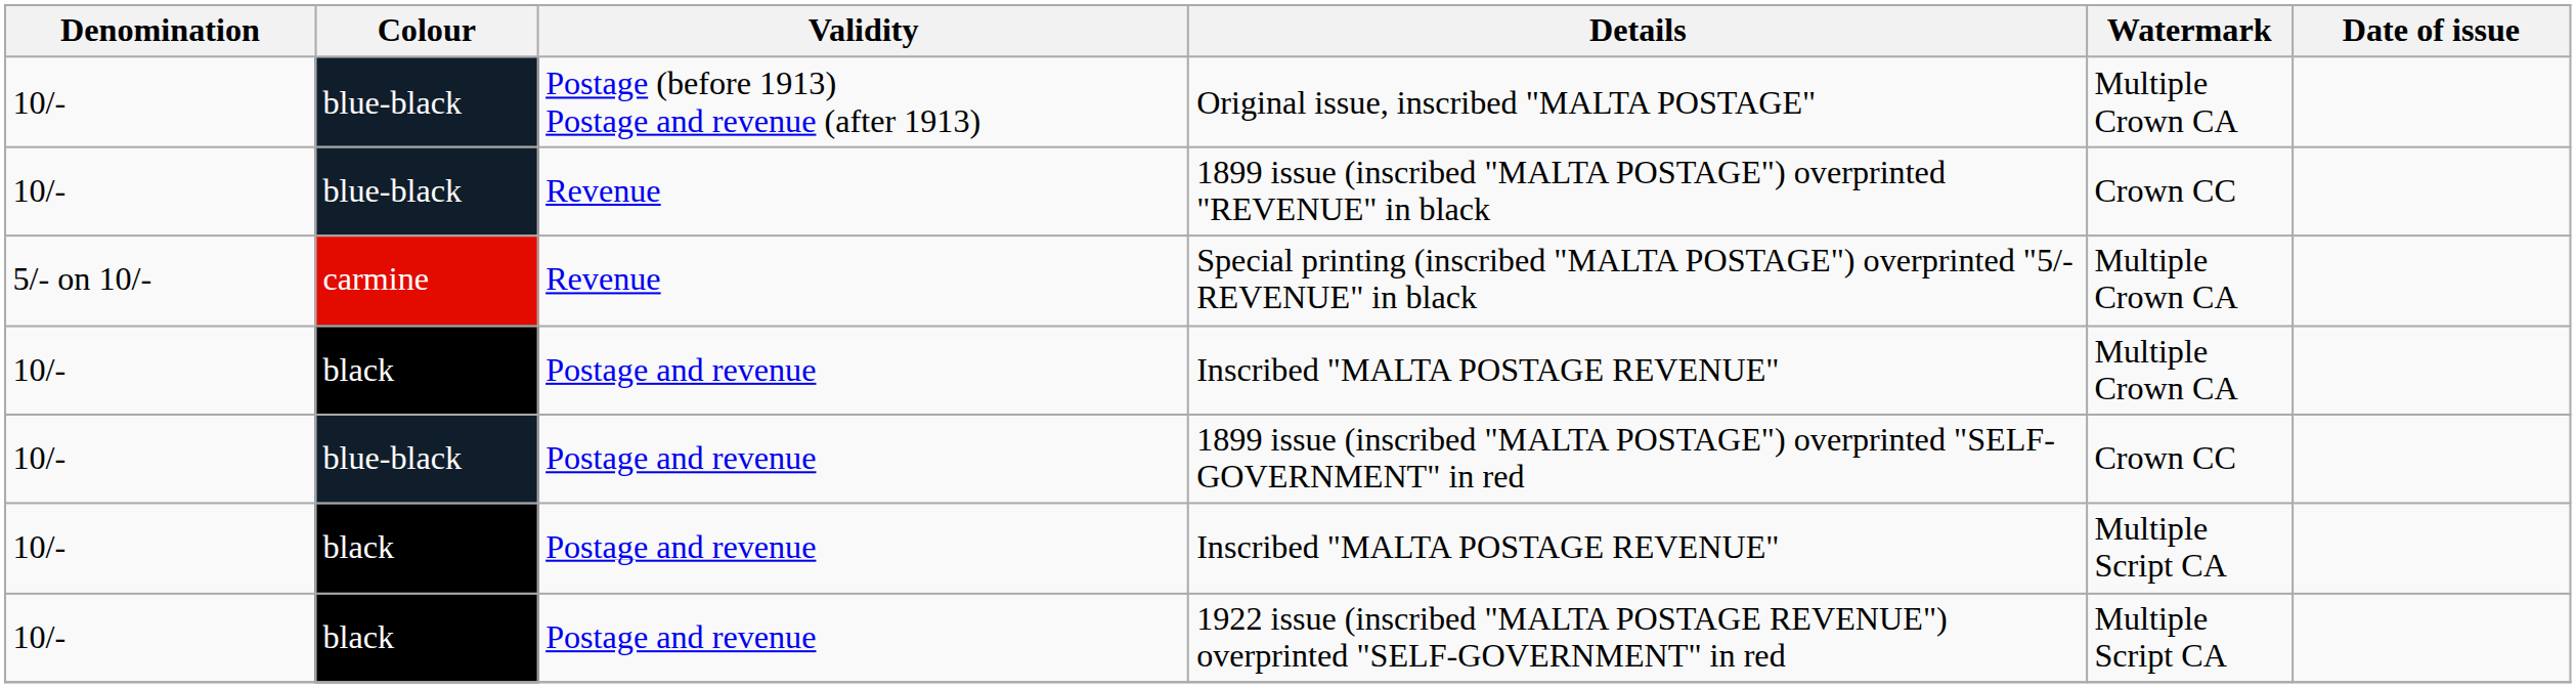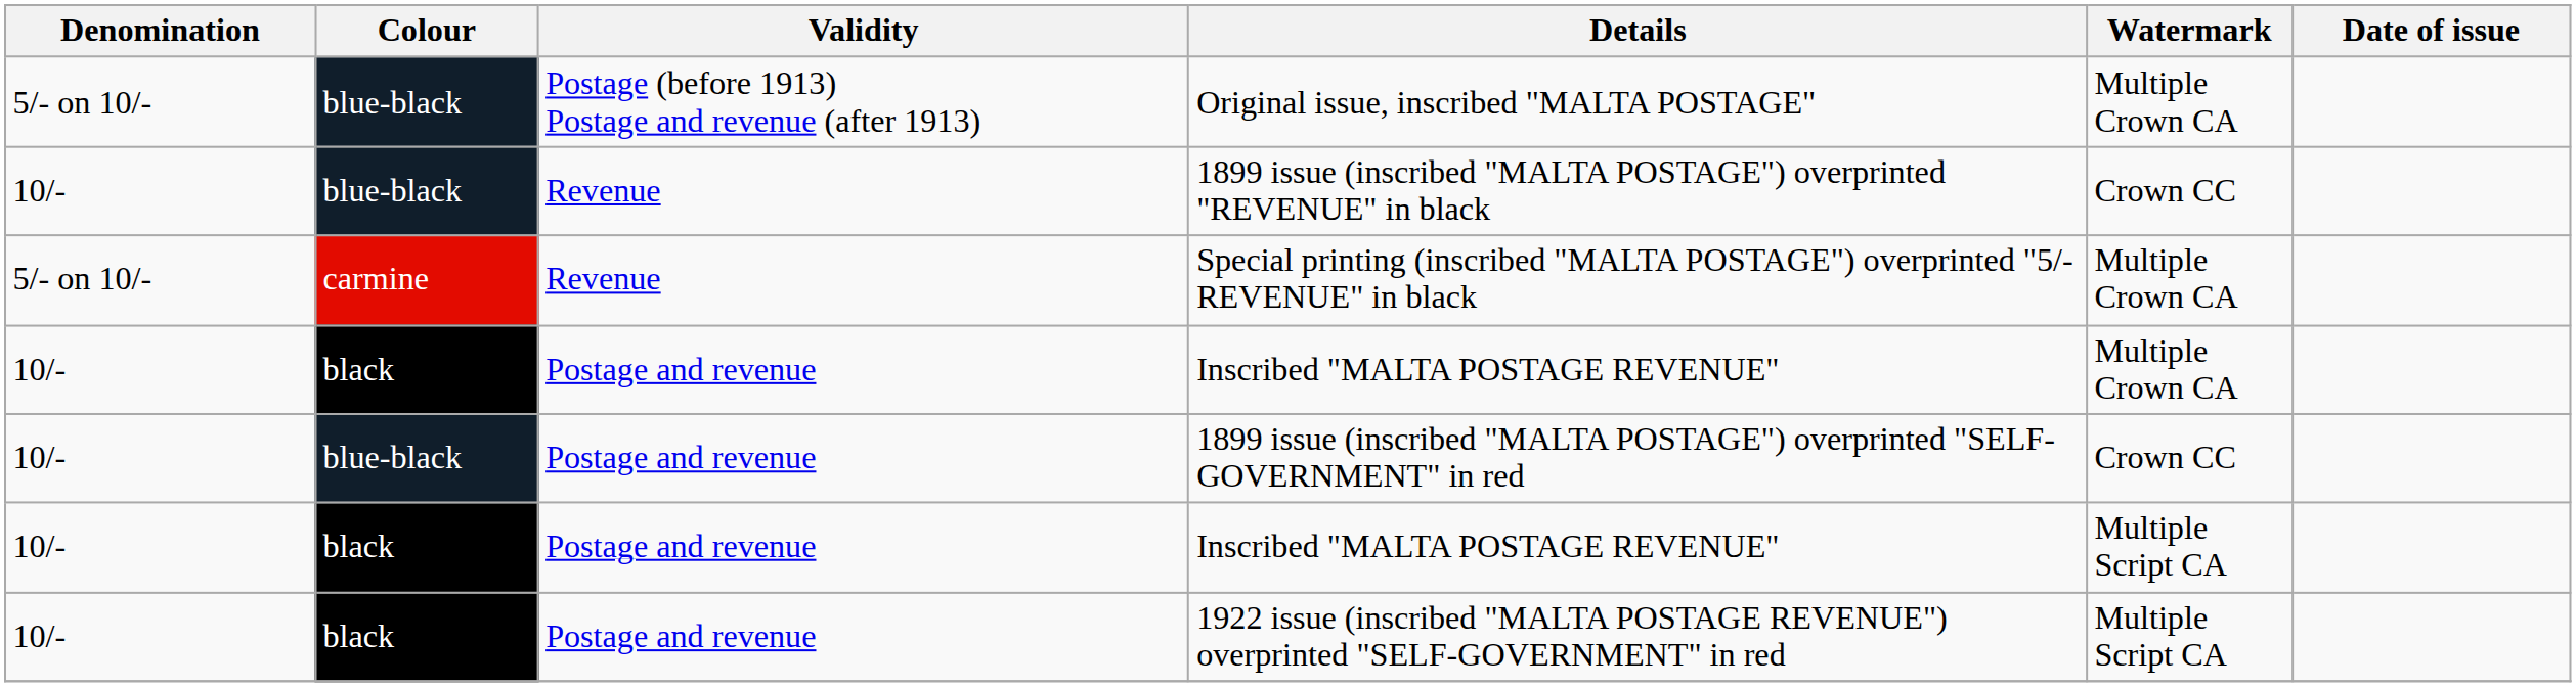Original issue, inscribed "MALTA POSTAGE" | Denomination: 10/- -> 5/- on 10/-
